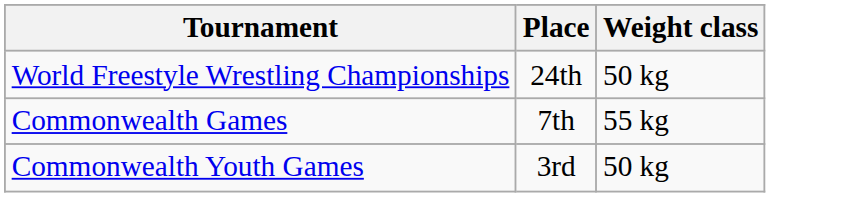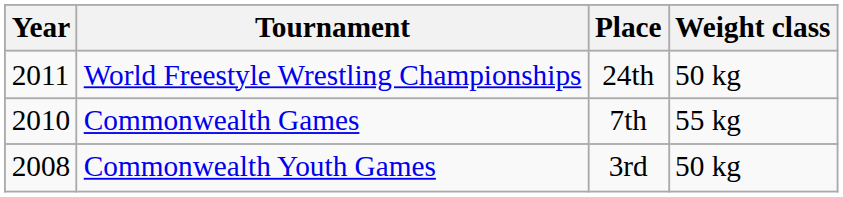+ column: Year | 2011 | 2010 | 2008
